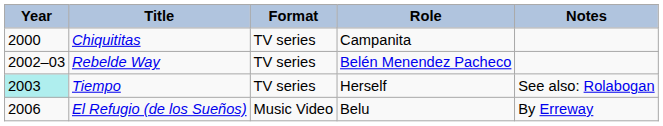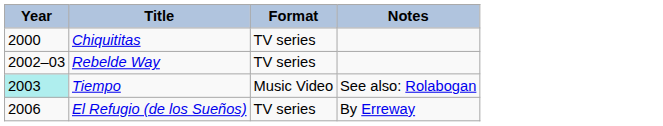- column: Role | Campanita | Belén Menendez Pacheco | Herself | Belu
Tiempo | Format: TV series -> Music Video
El Refugio (de los Sueños) | Format: Music Video -> TV series
